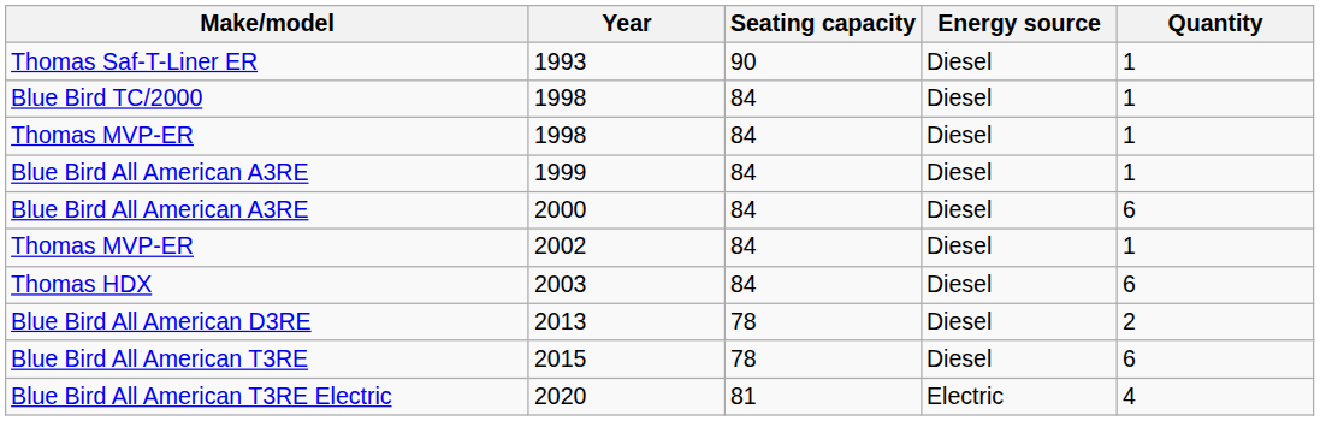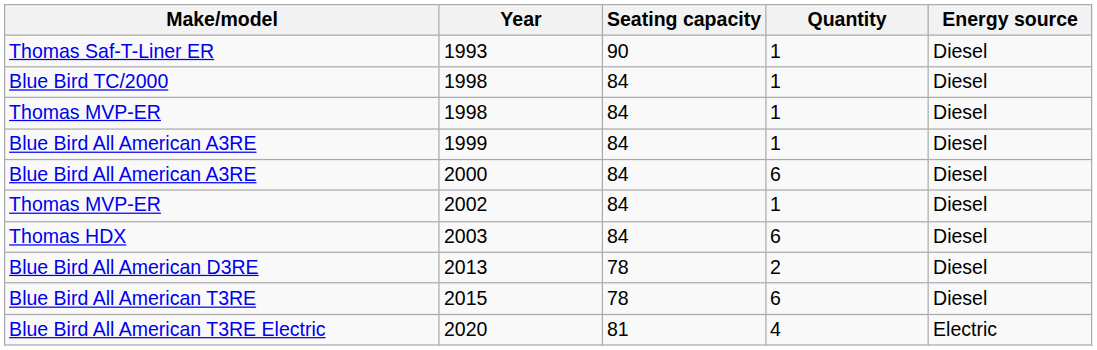columns swapped: Energy source <-> Quantity
